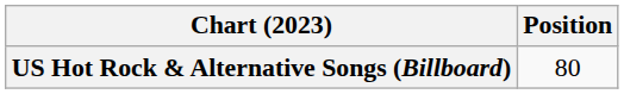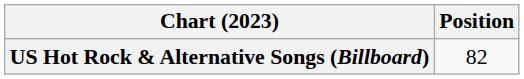US Hot Rock & Alternative Songs (Billboard) | Position: 80 -> 82
